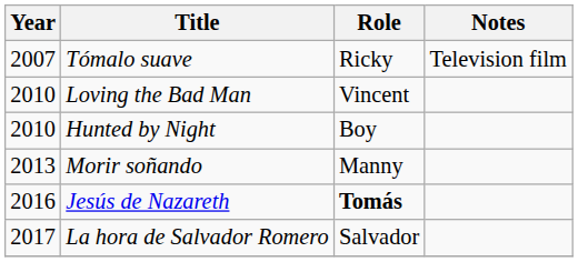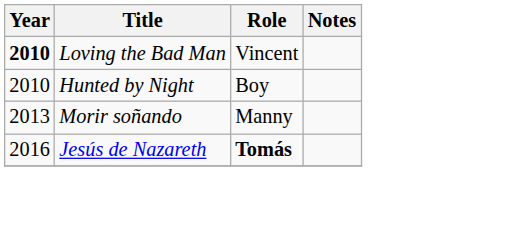- row: 2007 | Tómalo suave | Ricky | Television film
Loving the Bad Man | Year: normal -> bold
- row: 2017 | La hora de Salvador Romero | Salvador
